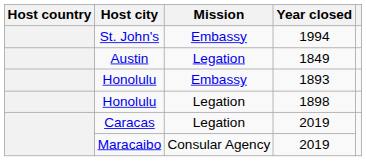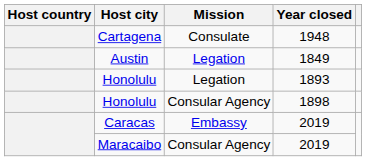- row: St. John's | Embassy | 1994
+ row: Cartagena | Consulate | 1948
Honolulu / 1893 | Mission: Embassy -> Legation
Honolulu / 1898 | Mission: Legation -> Consular Agency
Caracas | Mission: Legation -> Embassy
